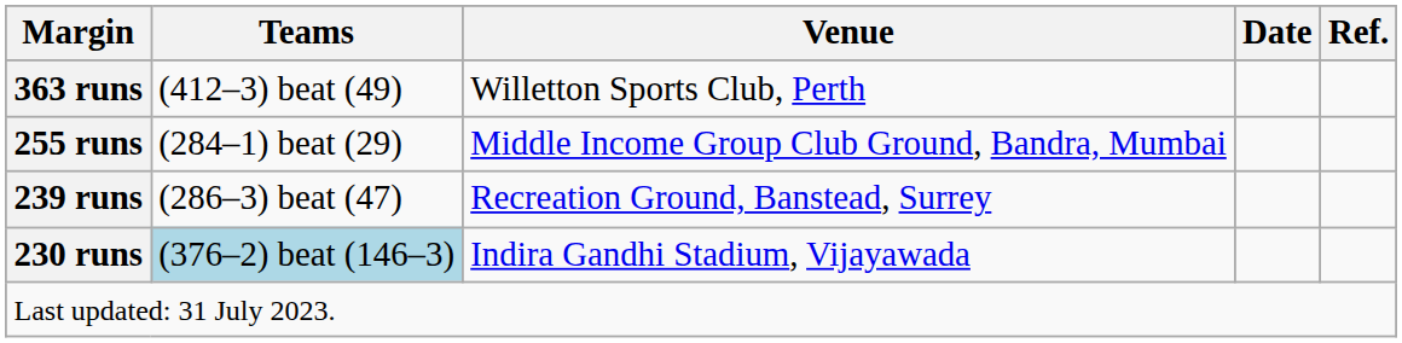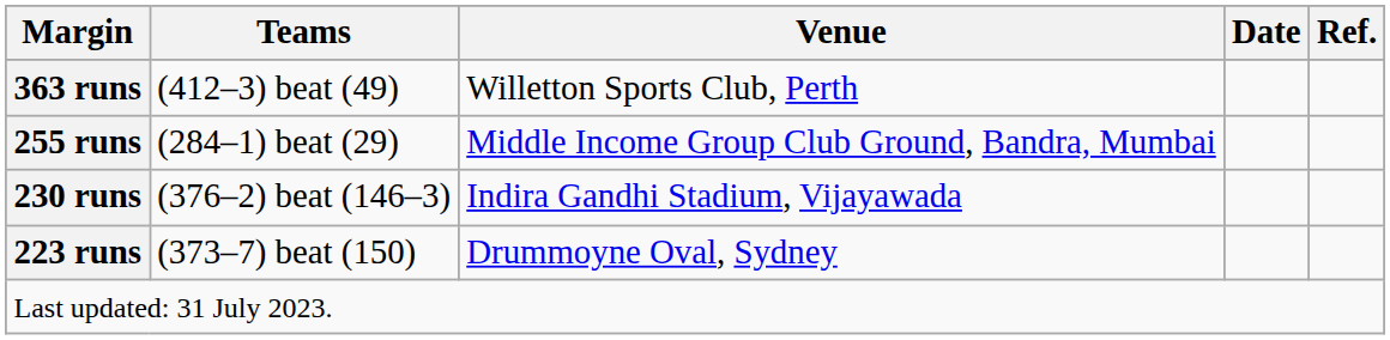- row: 239 runs | (286–3) beat (47) | Recreation Ground, Banstead, Surrey
230 runs | Teams: lightblue background -> no background
+ row: 223 runs | (373–7) beat (150) | Drummoyne Oval, Sydney
